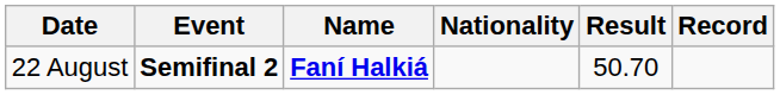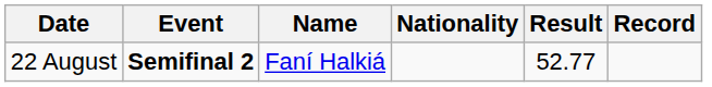22 August | Name: bold -> normal
22 August | Result: 50.70 -> 52.77
